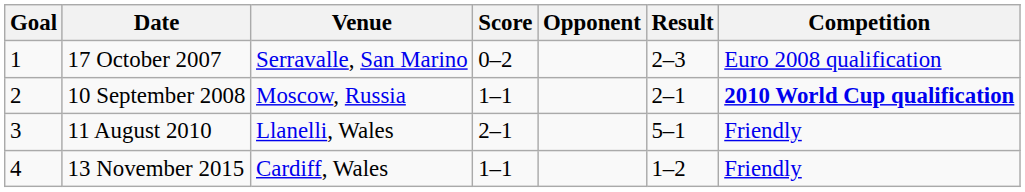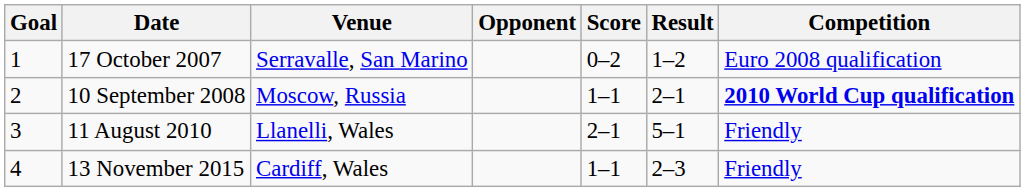columns swapped: Opponent <-> Score
17 October 2007 | Result: 2–3 -> 1–2
13 November 2015 | Result: 1–2 -> 2–3
